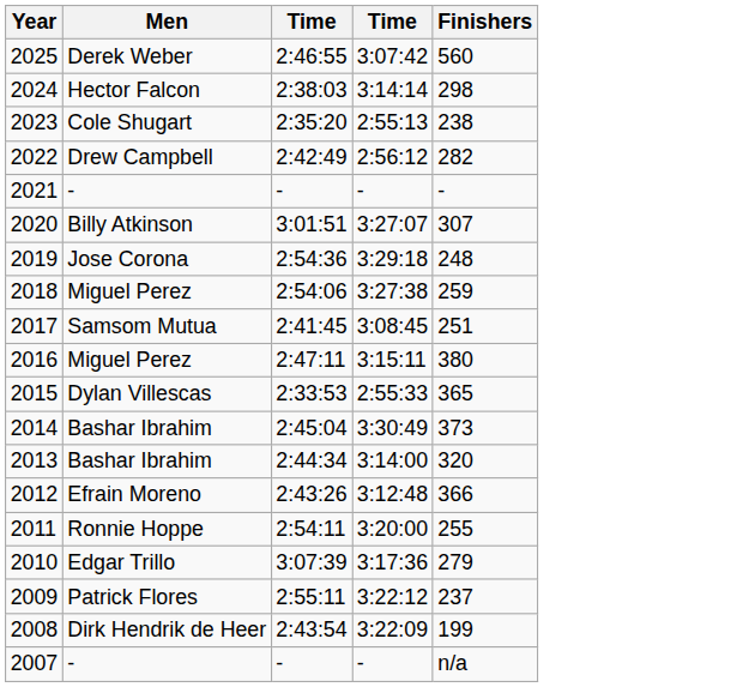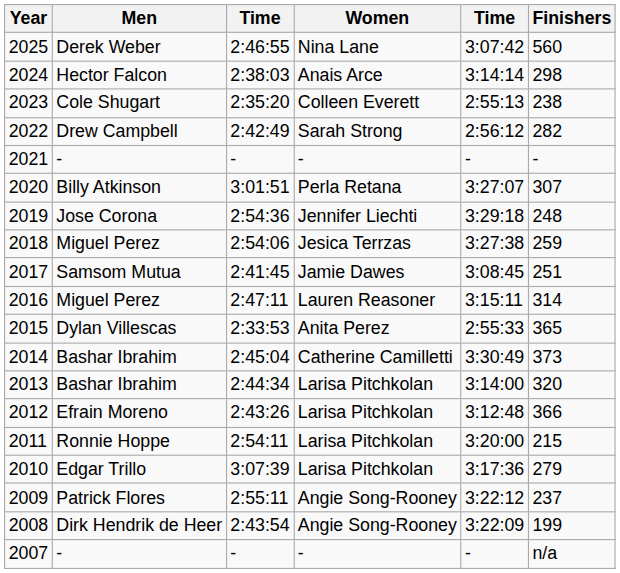+ column: Women | Nina Lane | Anais Arce | Colleen Everett | Sarah Strong | - | Perla Retana | Jennifer Liechti | Jesica Terrzas | Jamie Dawes | Lauren Reasoner | Anita Perez | Catherine Camilletti | Larisa Pitchkolan | Larisa Pitchkolan | Larisa Pitchkolan | Larisa Pitchkolan | Angie Song-Rooney | Angie Song-Rooney | -
2016 | Finishers: 380 -> 314
2011 | Finishers: 255 -> 215
